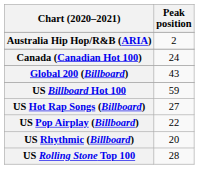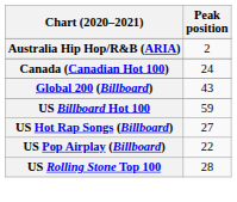- row: US Rhythmic (Billboard) | 20
